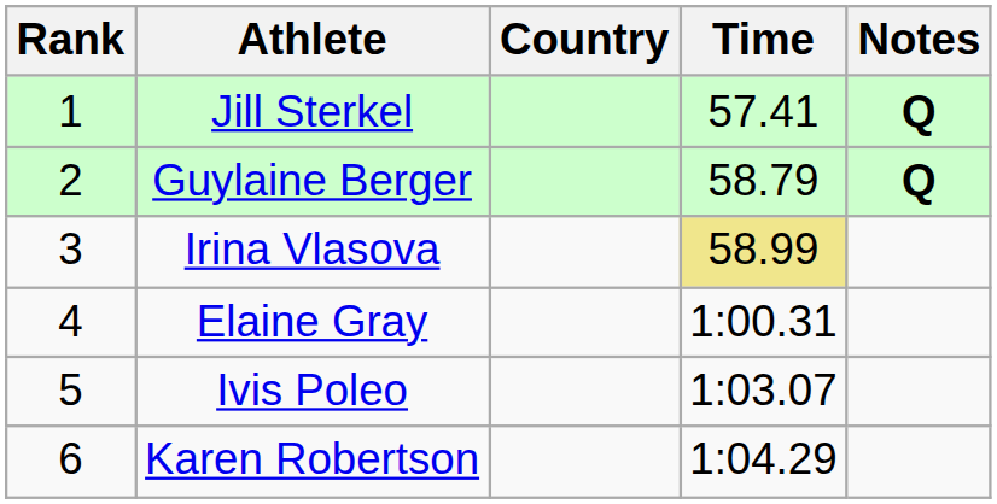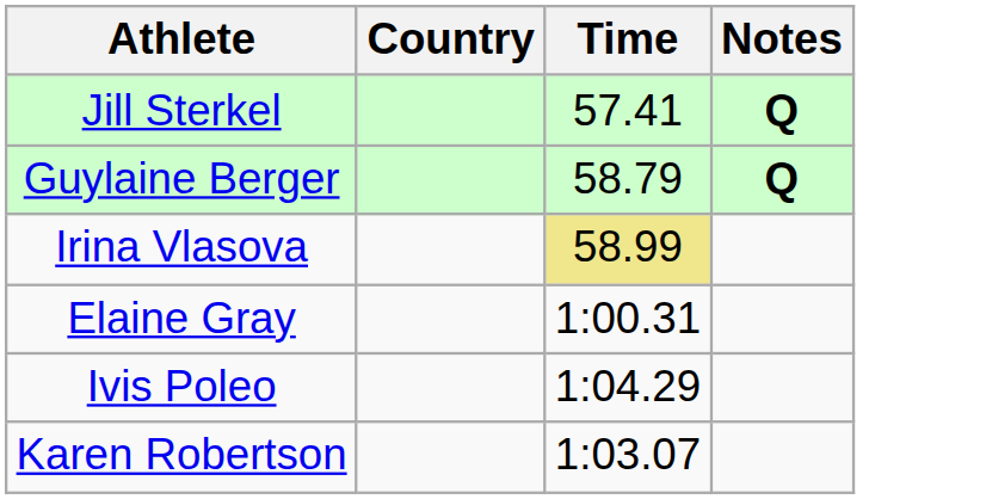- column: Rank | 1 | 2 | 3 | 4 | 5 | 6
Ivis Poleo | Time: 1:03.07 -> 1:04.29
Karen Robertson | Time: 1:04.29 -> 1:03.07
